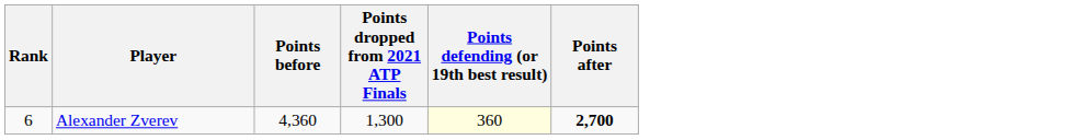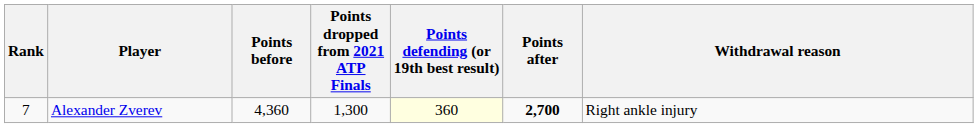+ column: Withdrawal reason | Right ankle injury
Alexander Zverev | Rank: 6 -> 7
